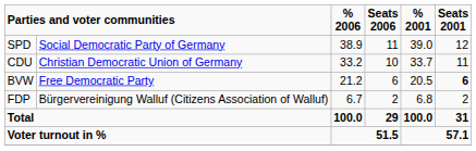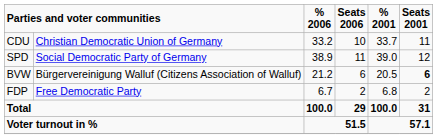rows swapped: SPD <-> CDU
BVW | column 2: Free Democratic Party -> Bürgervereinigung Walluf (Citizens Association of Walluf)
FDP | column 2: Bürgervereinigung Walluf (Citizens Association of Walluf) -> Free Democratic Party
